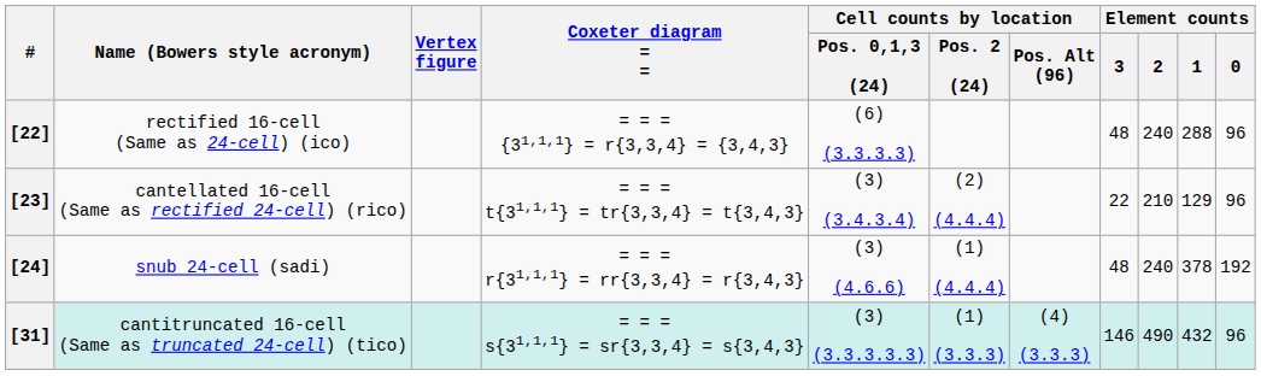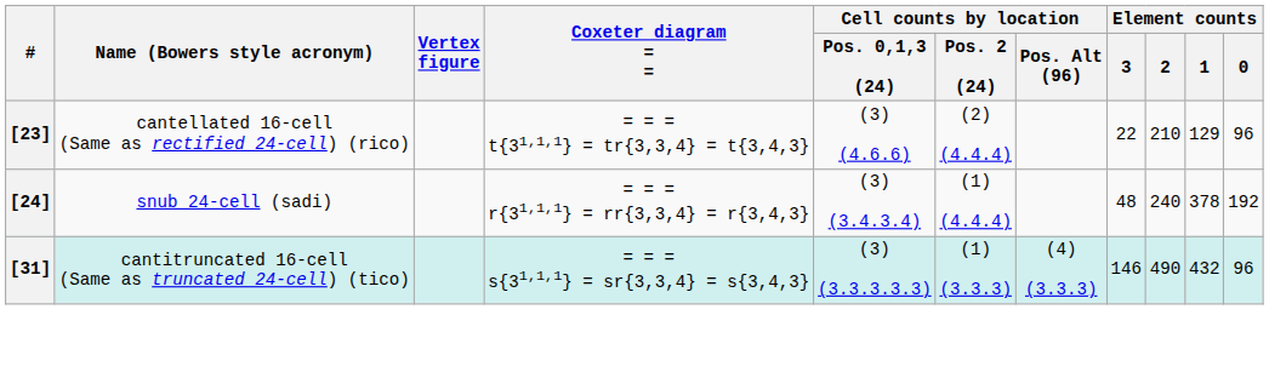- row: [22] | rectified 16-cell (Same as 24-cell) (ico) | = = = {31,1,1} = r{3,3,4} = {3,4,3} | (6) (3.3.3.3) | 48 | 240 | 288 | 96
[23] | Cell counts by location / Pos. 0,1,3 (24): (3) (3.4.3.4) -> (3) (4.6.6)
[24] | Cell counts by location / Pos. 0,1,3 (24): (3) (4.6.6) -> (3) (3.4.3.4)
